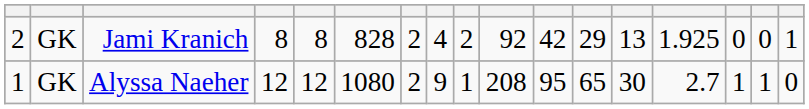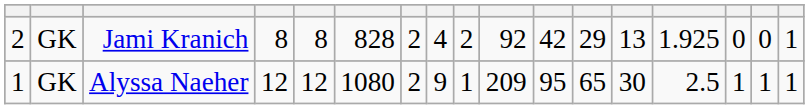Alyssa Naeher | column 10: 208 -> 209
Alyssa Naeher | column 14: 2.7 -> 2.5
Alyssa Naeher | column 17: 0 -> 1
